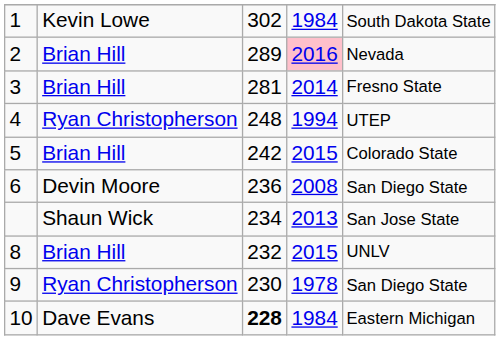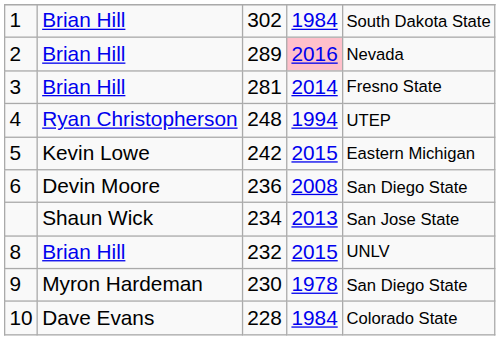1 | column 2: Kevin Lowe -> Brian Hill
5 | column 2: Brian Hill -> Kevin Lowe
5 | column 5: Colorado State -> Eastern Michigan
9 | column 2: Ryan Christopherson -> Myron Hardeman
10 | column 3: bold -> normal
10 | column 5: Eastern Michigan -> Colorado State
